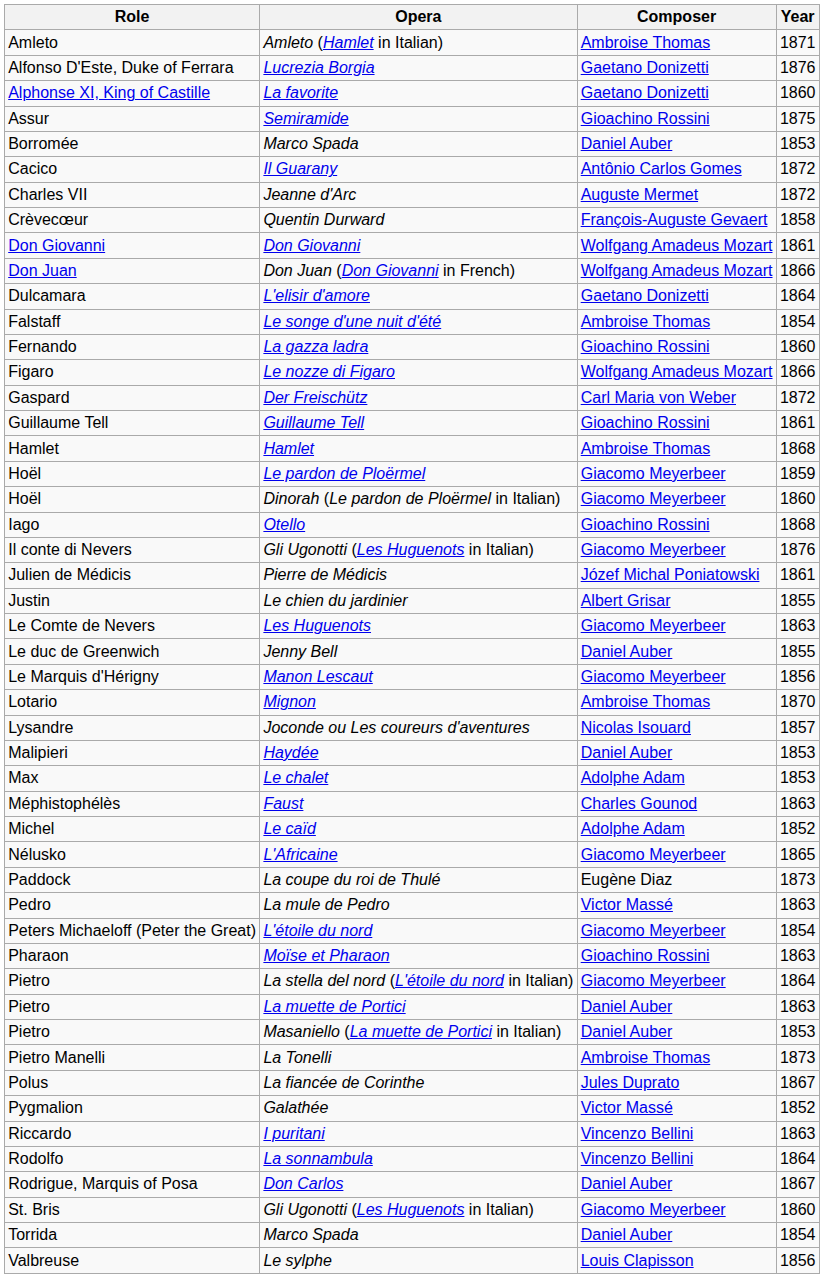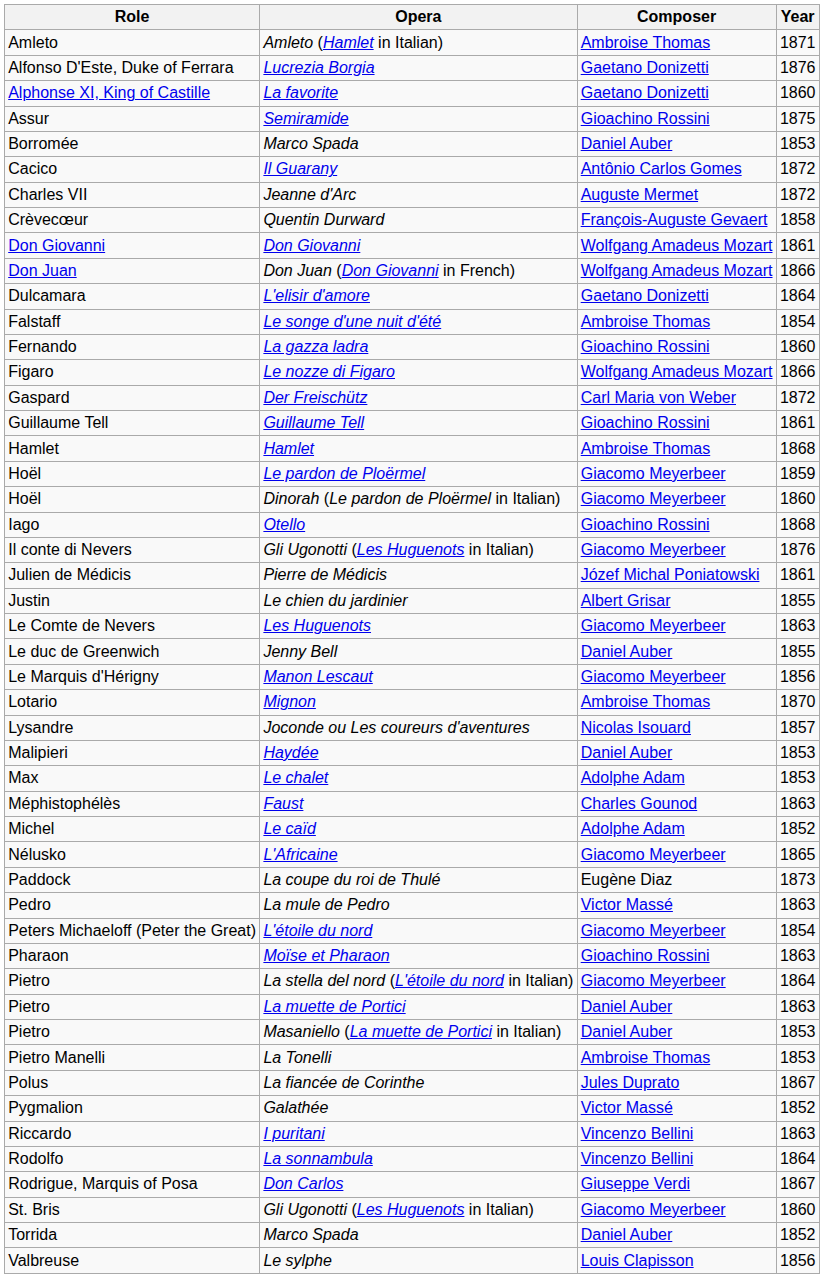La Tonelli | Year: 1873 -> 1853
Don Carlos | Composer: Daniel Auber -> Giuseppe Verdi
Torrida / Marco Spada | Year: 1854 -> 1852
